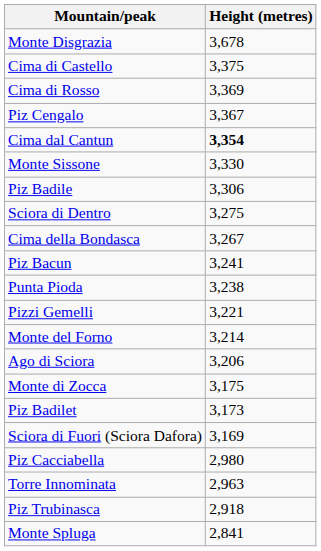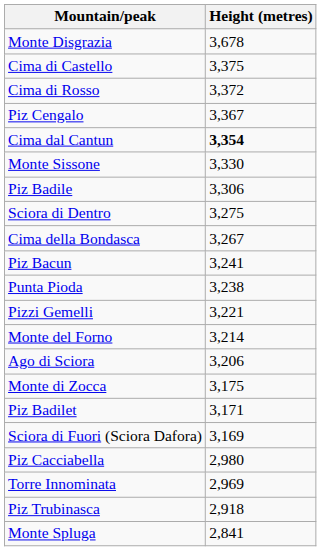Cima di Rosso | Height (metres): 3,369 -> 3,372
Piz Badilet | Height (metres): 3,173 -> 3,171
Torre Innominata | Height (metres): 2,963 -> 2,969
